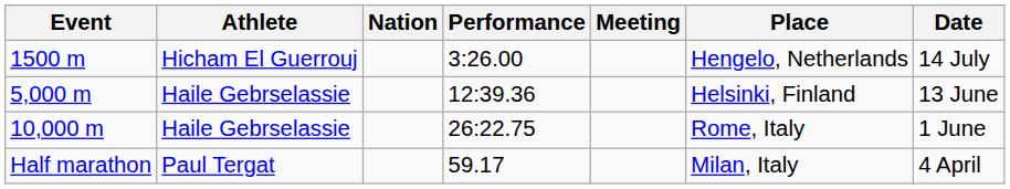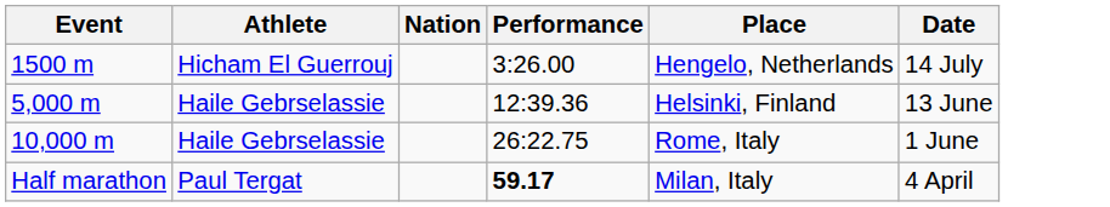- column: Meeting
Half marathon | Performance: normal -> bold
